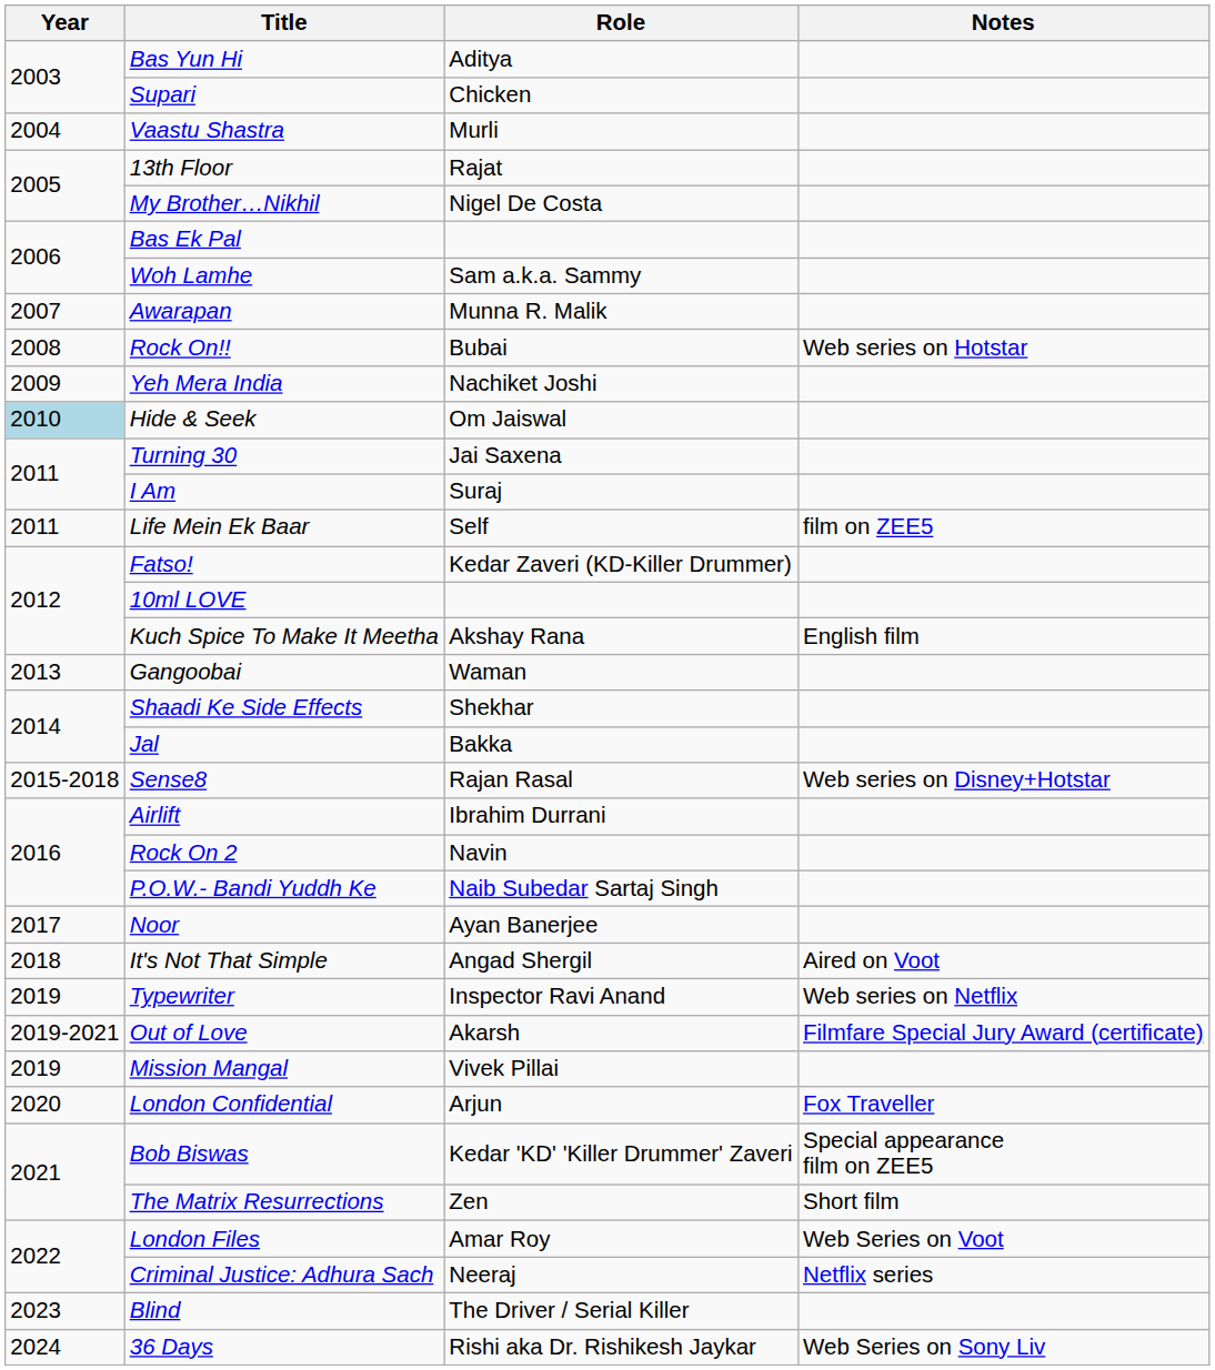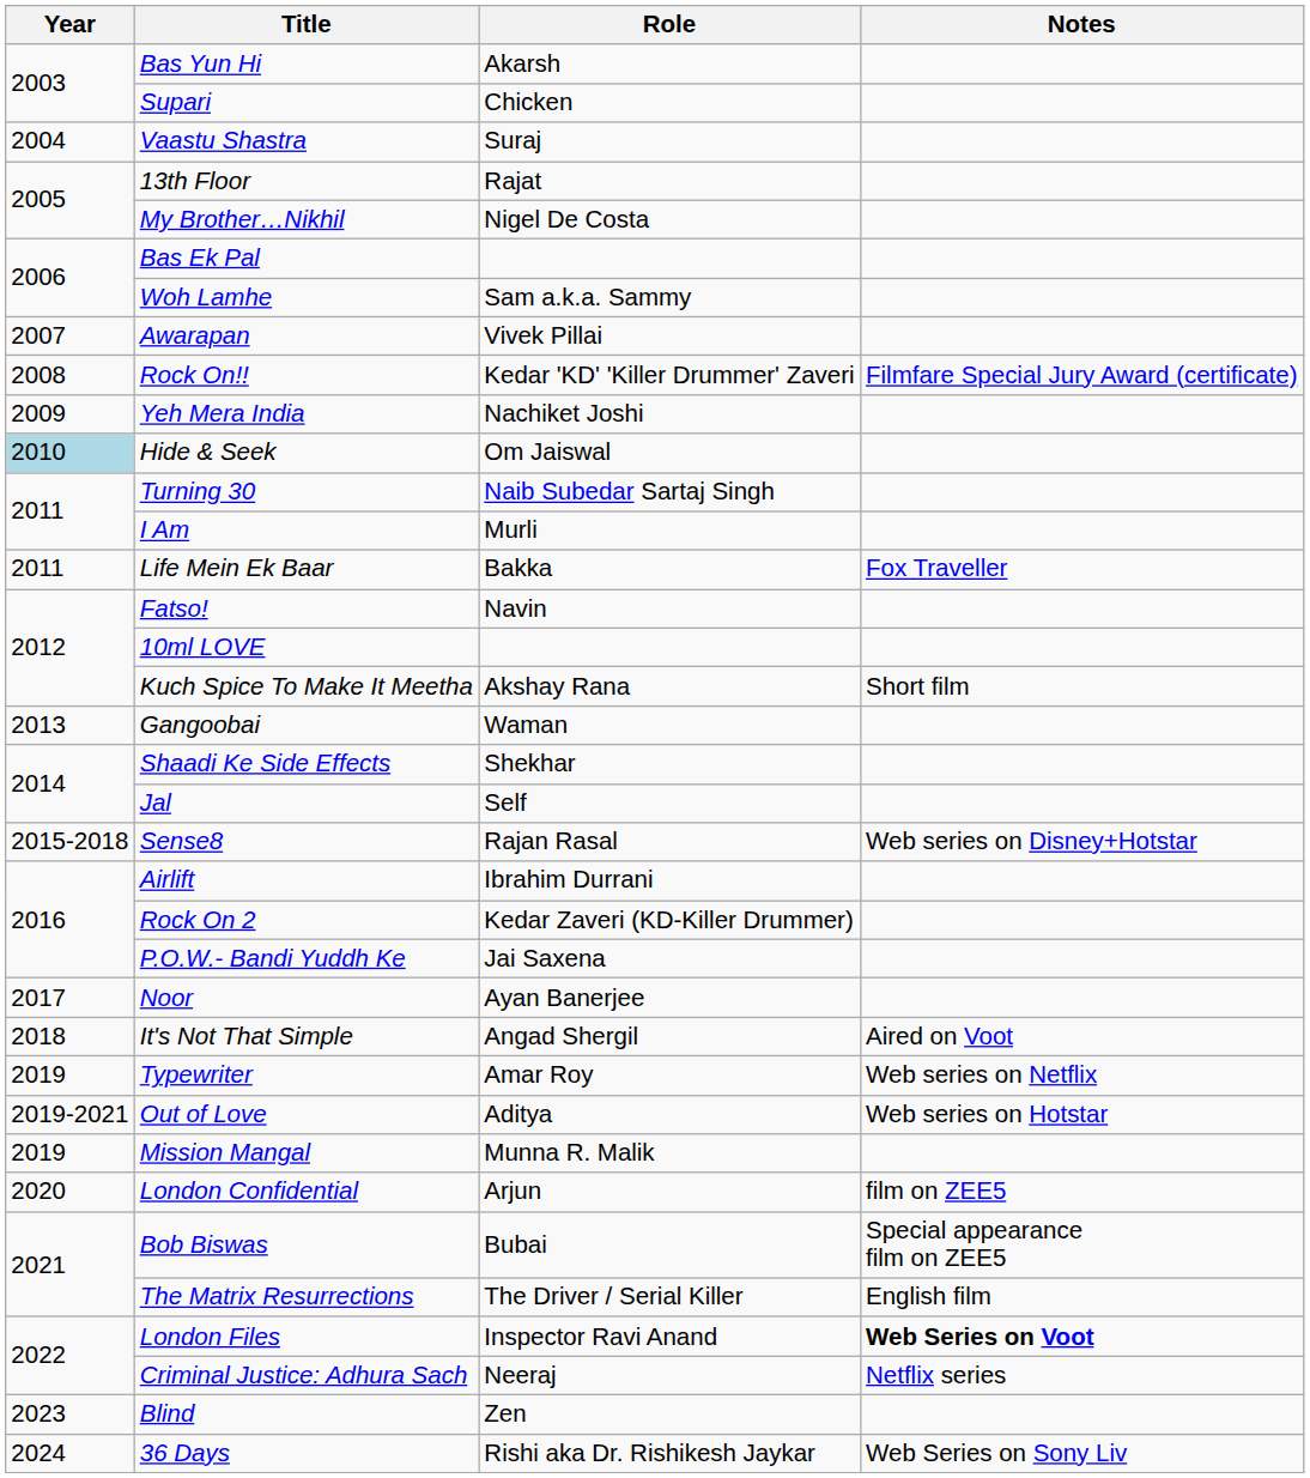Bas Yun Hi | Role: Aditya -> Akarsh
Vaastu Shastra | Role: Murli -> Suraj
Awarapan | Role: Munna R. Malik -> Vivek Pillai
Rock On!! | Role: Bubai -> Kedar 'KD' 'Killer Drummer' Zaveri
Rock On!! | Notes: Web series on Hotstar -> Filmfare Special Jury Award (certificate)
Turning 30 | Role: Jai Saxena -> Naib Subedar Sartaj Singh
I Am | Role: Suraj -> Murli
Life Mein Ek Baar | Role: Self -> Bakka
Life Mein Ek Baar | Notes: film on ZEE5 -> Fox Traveller
Fatso! | Role: Kedar Zaveri (KD-Killer Drummer) -> Navin
Kuch Spice To Make It Meetha | Notes: English film -> Short film
Jal | Role: Bakka -> Self
Rock On 2 | Role: Navin -> Kedar Zaveri (KD-Killer Drummer)
P.O.W.- Bandi Yuddh Ke | Role: Naib Subedar Sartaj Singh -> Jai Saxena
Typewriter | Role: Inspector Ravi Anand -> Amar Roy
Out of Love | Role: Akarsh -> Aditya
Out of Love | Notes: Filmfare Special Jury Award (certificate) -> Web series on Hotstar
Mission Mangal | Role: Vivek Pillai -> Munna R. Malik
London Confidential | Notes: Fox Traveller -> film on ZEE5
Bob Biswas | Role: Kedar 'KD' 'Killer Drummer' Zaveri -> Bubai
The Matrix Resurrections | Role: Zen -> The Driver / Serial Killer
The Matrix Resurrections | Notes: Short film -> English film
London Files | Role: Amar Roy -> Inspector Ravi Anand
London Files | Notes: normal -> bold
Blind | Role: The Driver / Serial Killer -> Zen
